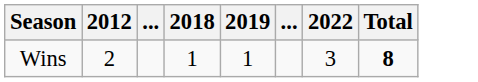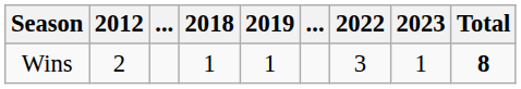+ column: 2023 | 1
